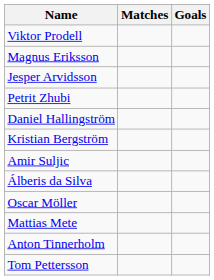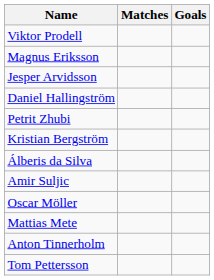rows swapped: Petrit Zhubi <-> Daniel Hallingström
rows swapped: Álberis da Silva <-> Amir Suljic
